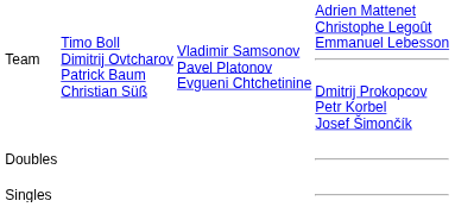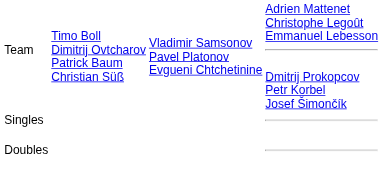rows swapped: Singles <-> Doubles
